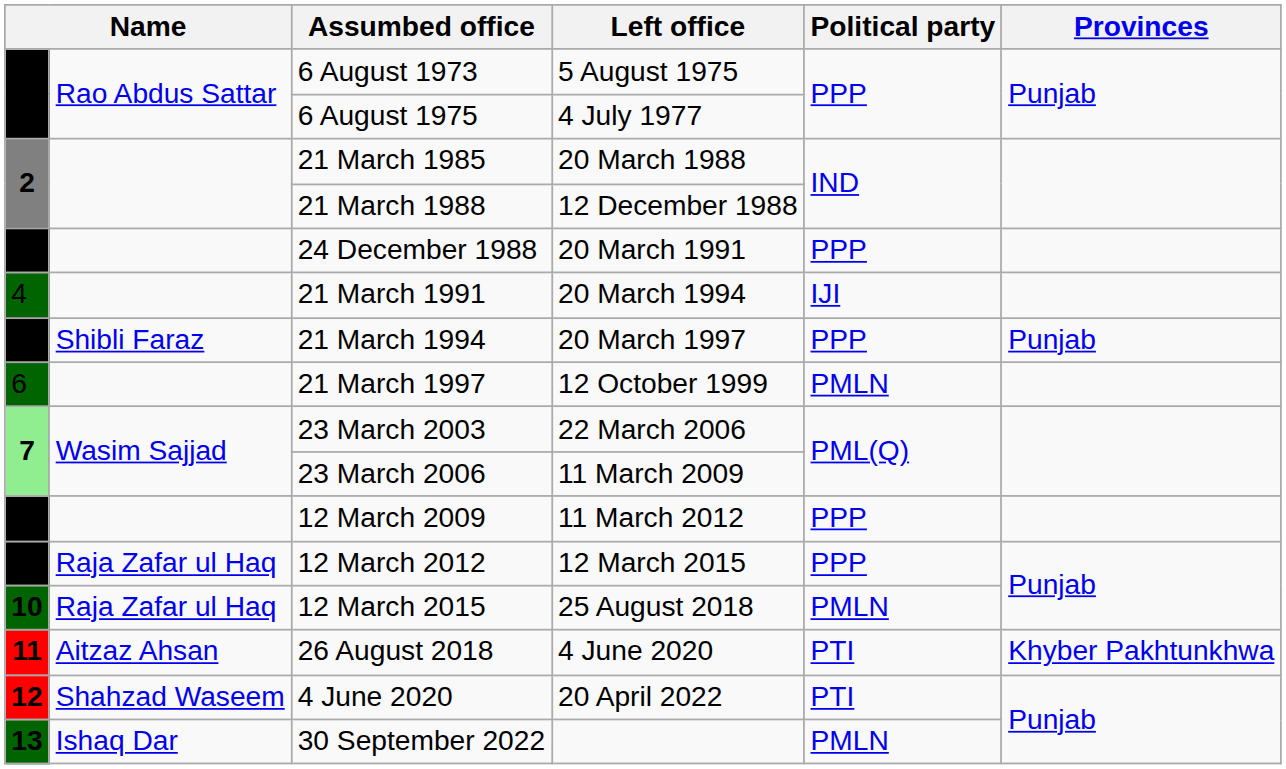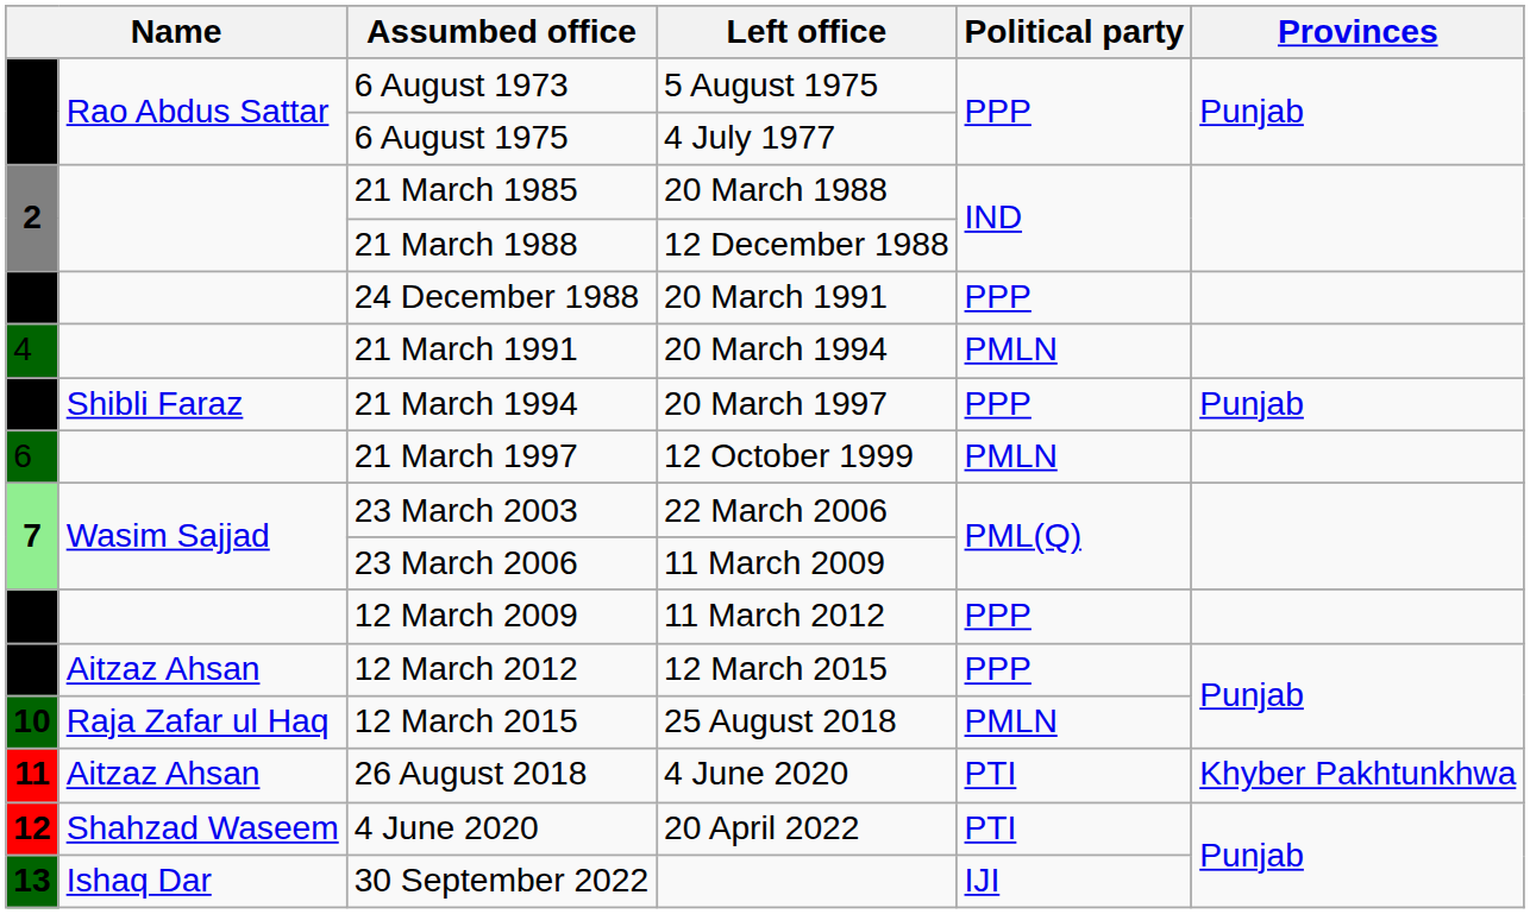21 March 1991 | Political party: IJI -> PMLN
12 March 2012 | column 2: Raja Zafar ul Haq -> Aitzaz Ahsan
30 September 2022 | Political party: PMLN -> IJI
